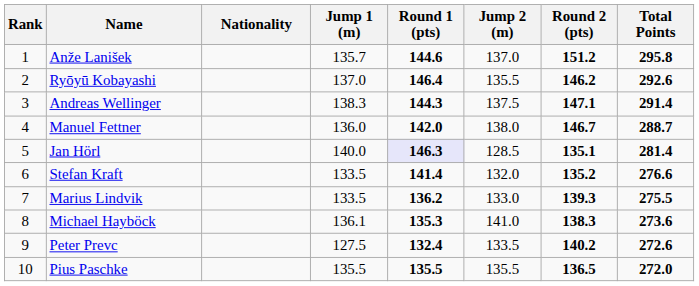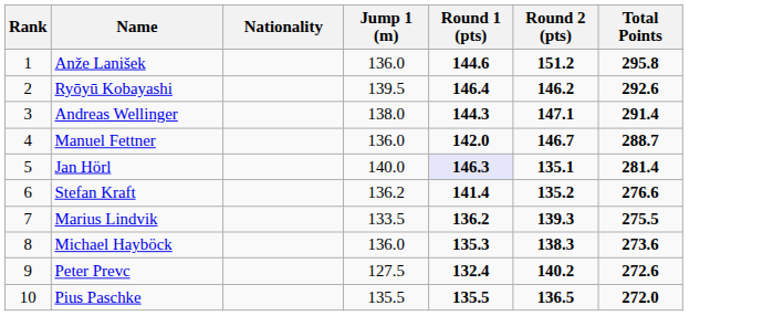- column: Jump 2 (m) | 137.0 | 135.5 | 137.5 | 138.0 | 128.5 | 132.0 | 133.0 | 141.0 | 133.5 | 135.5
Anže Lanišek | Jump 1 (m): 135.7 -> 136.0
Ryōyū Kobayashi | Jump 1 (m): 137.0 -> 139.5
Andreas Wellinger | Jump 1 (m): 138.3 -> 138.0
Stefan Kraft | Jump 1 (m): 133.5 -> 136.2
Michael Hayböck | Jump 1 (m): 136.1 -> 136.0
